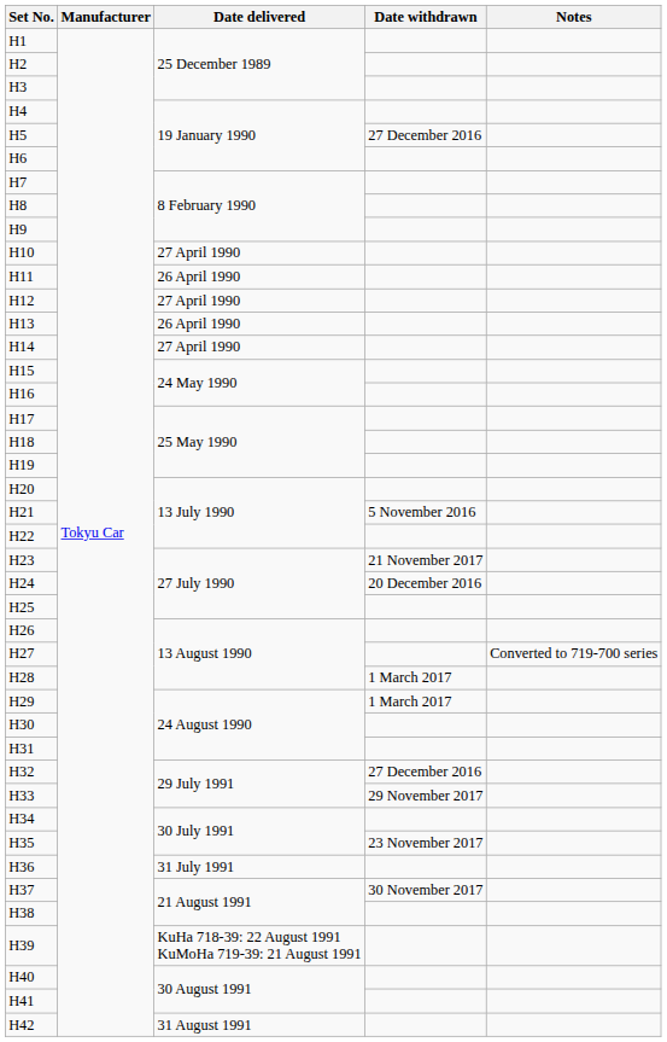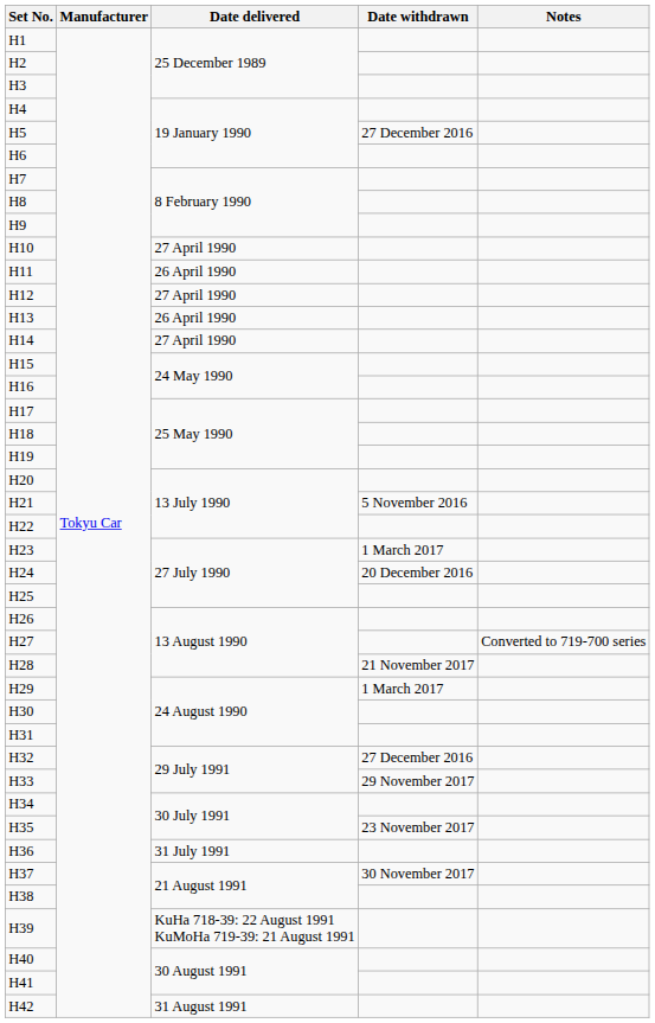H23 | Date withdrawn: 21 November 2017 -> 1 March 2017
H28 | Date withdrawn: 1 March 2017 -> 21 November 2017
